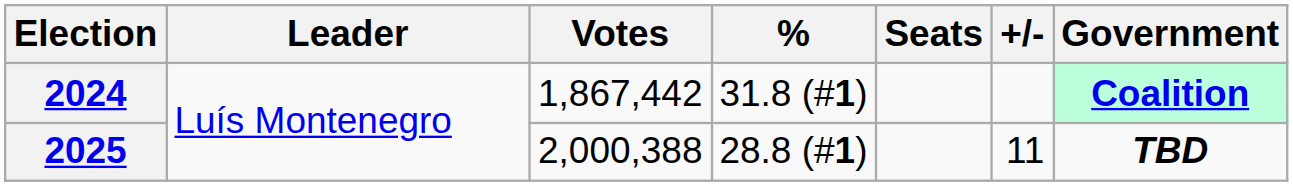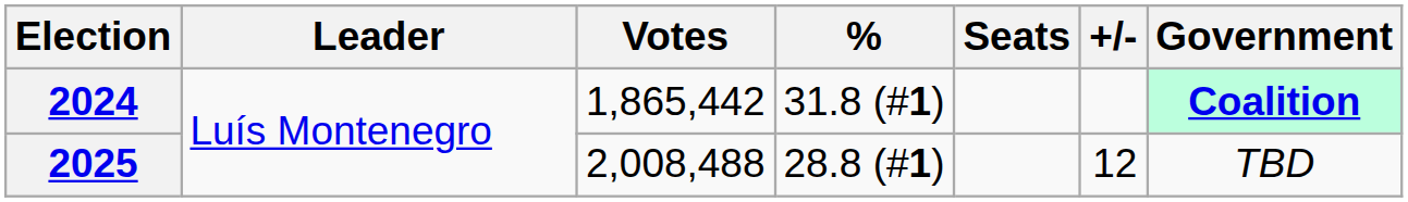2024 | Votes: 1,867,442 -> 1,865,442
2025 | Votes: 2,000,388 -> 2,008,488
2025 | +/-: 11 -> 12
2025 | Government: bold -> normal
